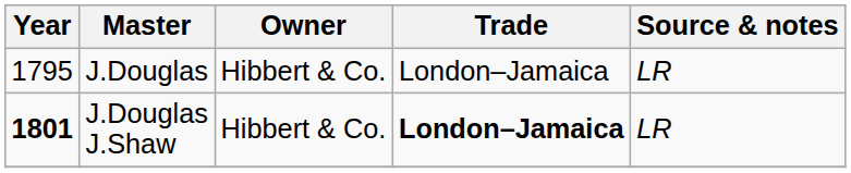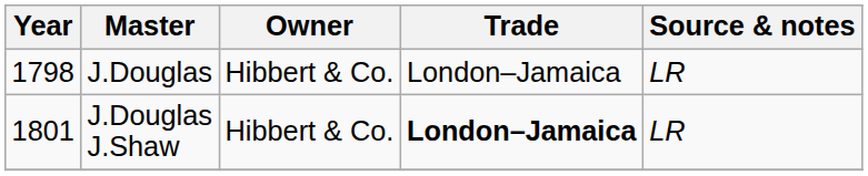J.Douglas | Year: 1795 -> 1798
J.Douglas J.Shaw | Year: bold -> normal
